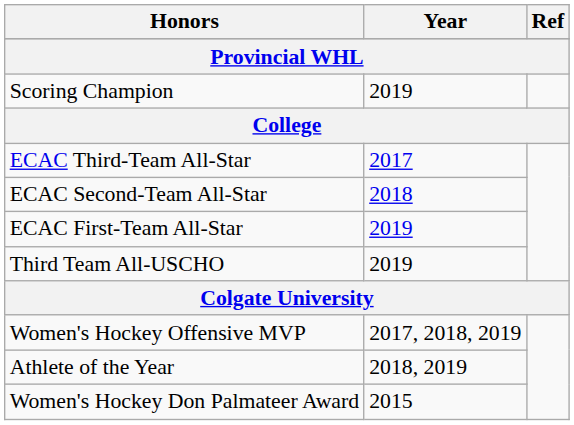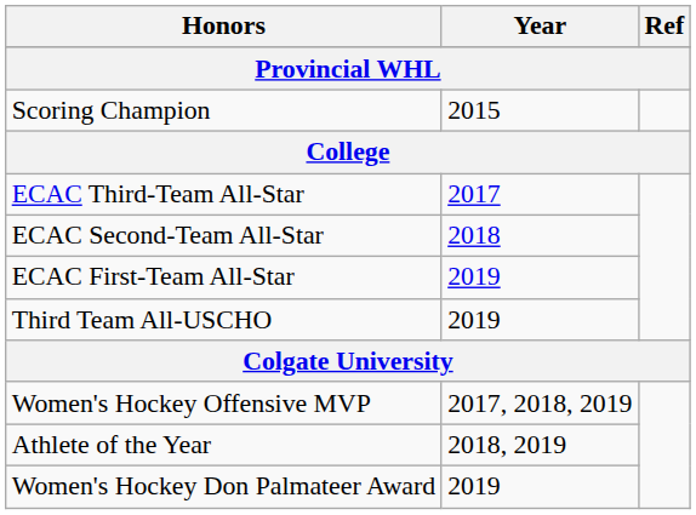Scoring Champion | Year: 2019 -> 2015
Women's Hockey Don Palmateer Award | Year: 2015 -> 2019
